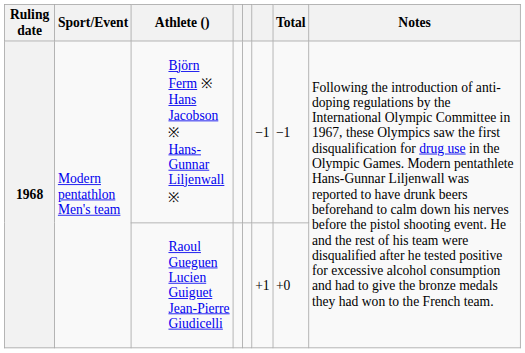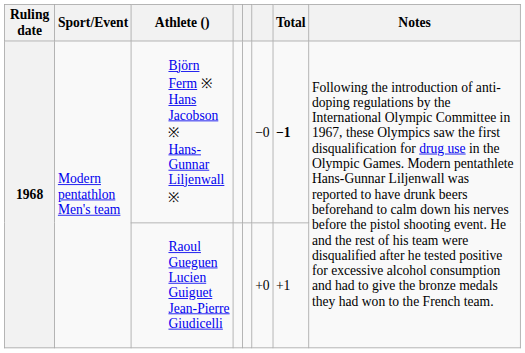Björn Ferm ※ Hans Jacobson ※ Hans-Gunnar Liljenwall ※ | column 6: −1 -> −0
Björn Ferm ※ Hans Jacobson ※ Hans-Gunnar Liljenwall ※ | Total: normal -> bold
Raoul Gueguen Lucien Guiguet Jean-Pierre Giudicelli | column 6: +1 -> +0
Raoul Gueguen Lucien Guiguet Jean-Pierre Giudicelli | Total: +0 -> +1
